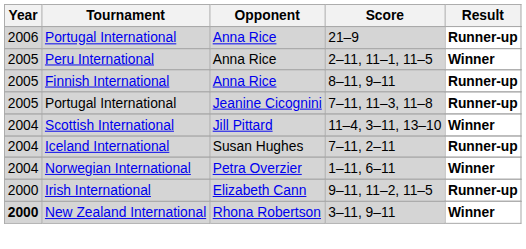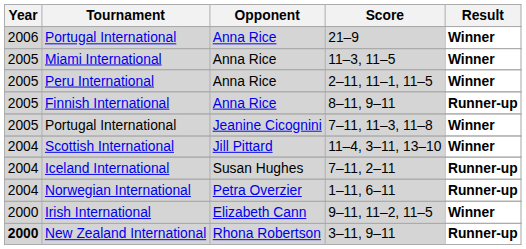Portugal International / 21–9 | Result: Runner-up -> Winner
+ row: 2005 | Miami International | Anna Rice | 11–3, 11–5 | Winner
Portugal International / 7–11, 11–3, 11–8 | Result: Runner-up -> Winner
Norwegian International | Result: Winner -> Runner-up
Irish International | Result: Runner-up -> Winner
New Zealand International | Result: Winner -> Runner-up
